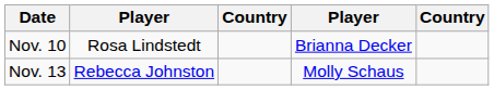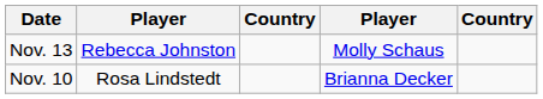rows swapped: Nov. 10 <-> Nov. 13
